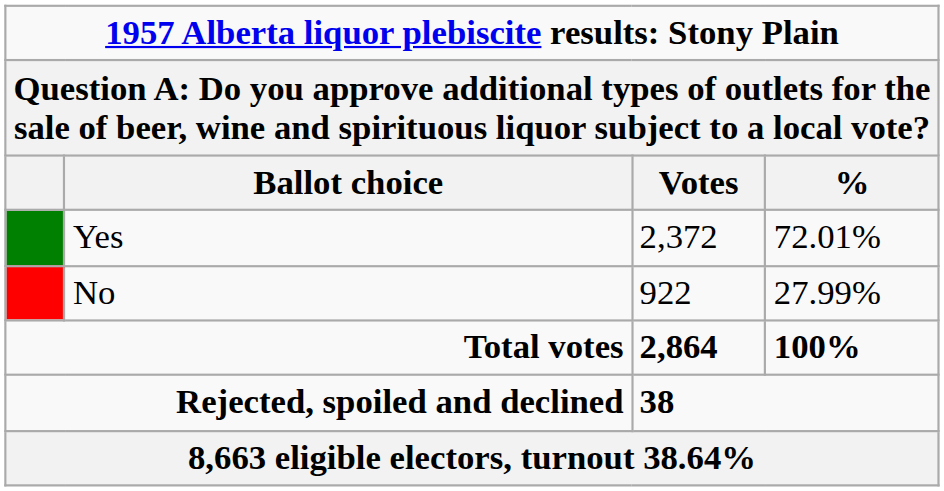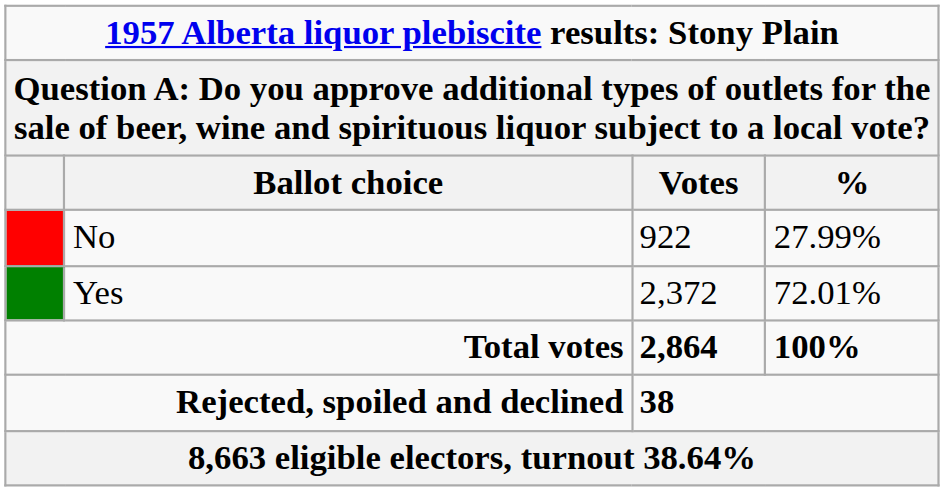rows swapped: Yes <-> No
